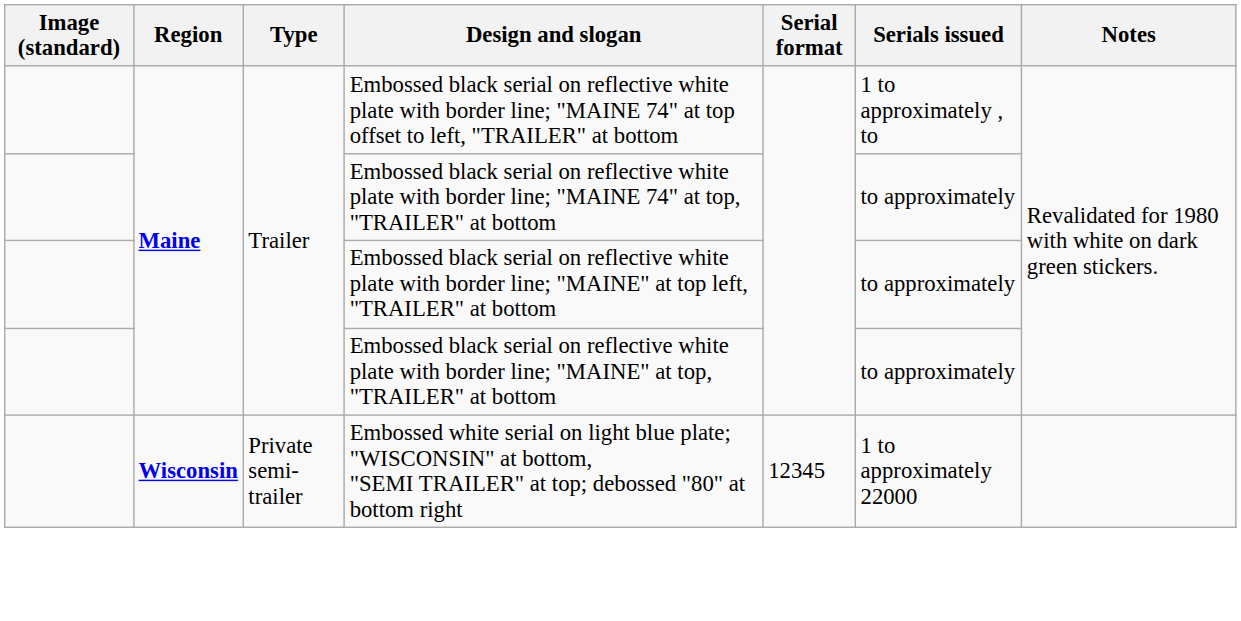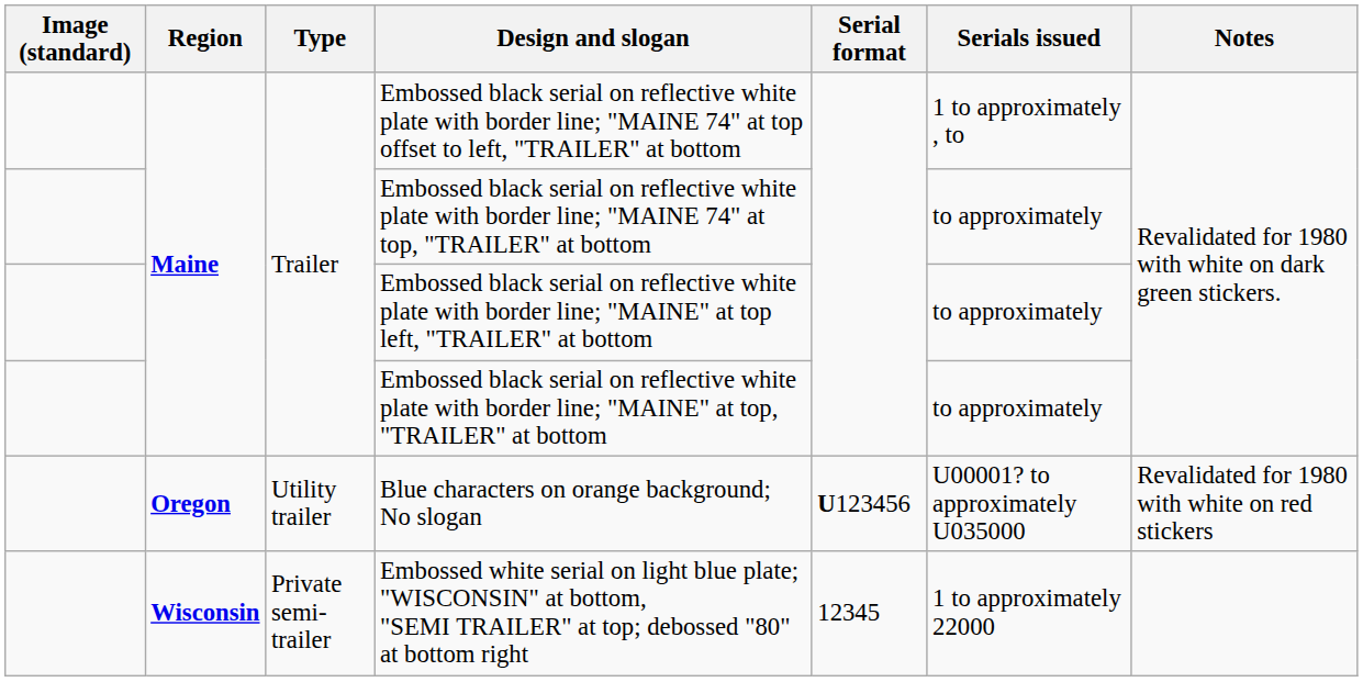+ row: Oregon | Utility trailer | Blue characters on orange background; No slogan | U123456 | U00001? to approximately U035000 | Revalidated for 1980 with white on red stickers
